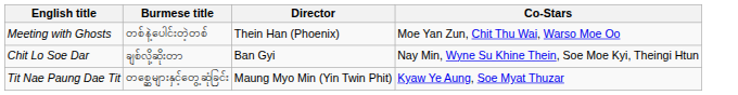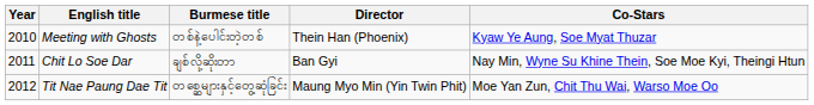+ column: Year | 2010 | 2011 | 2012
Meeting with Ghosts | Co-Stars: Moe Yan Zun, Chit Thu Wai, Warso Moe Oo -> Kyaw Ye Aung, Soe Myat Thuzar
Tit Nae Paung Dae Tit | Co-Stars: Kyaw Ye Aung, Soe Myat Thuzar -> Moe Yan Zun, Chit Thu Wai, Warso Moe Oo
